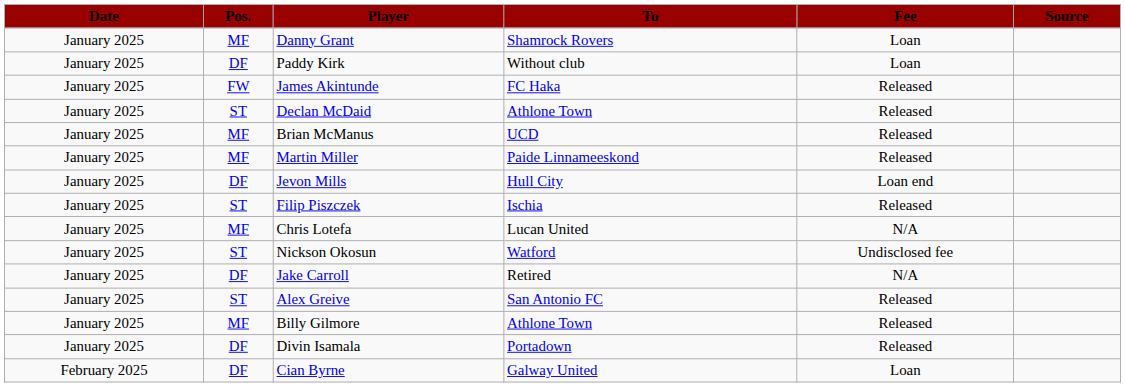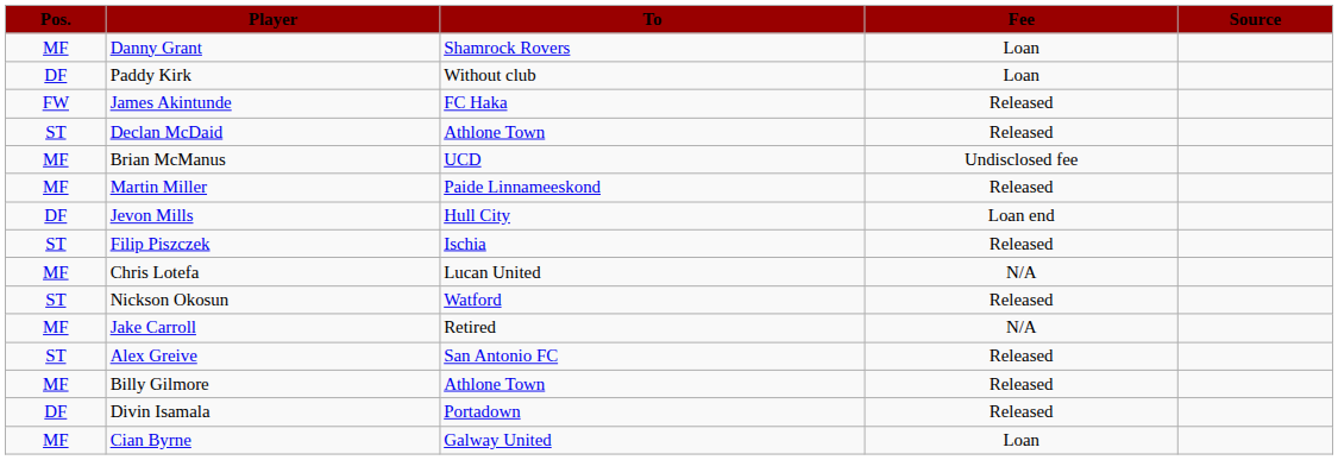- column: Date | January 2025 | January 2025 | January 2025 | January 2025 | January 2025 | January 2025 | January 2025 | January 2025 | January 2025 | January 2025 | January 2025 | January 2025 | January 2025 | January 2025 | February 2025
Brian McManus | Fee: Released -> Undisclosed fee
Nickson Okosun | Fee: Undisclosed fee -> Released
Jake Carroll | Pos.: DF -> MF
Cian Byrne | Pos.: DF -> MF
